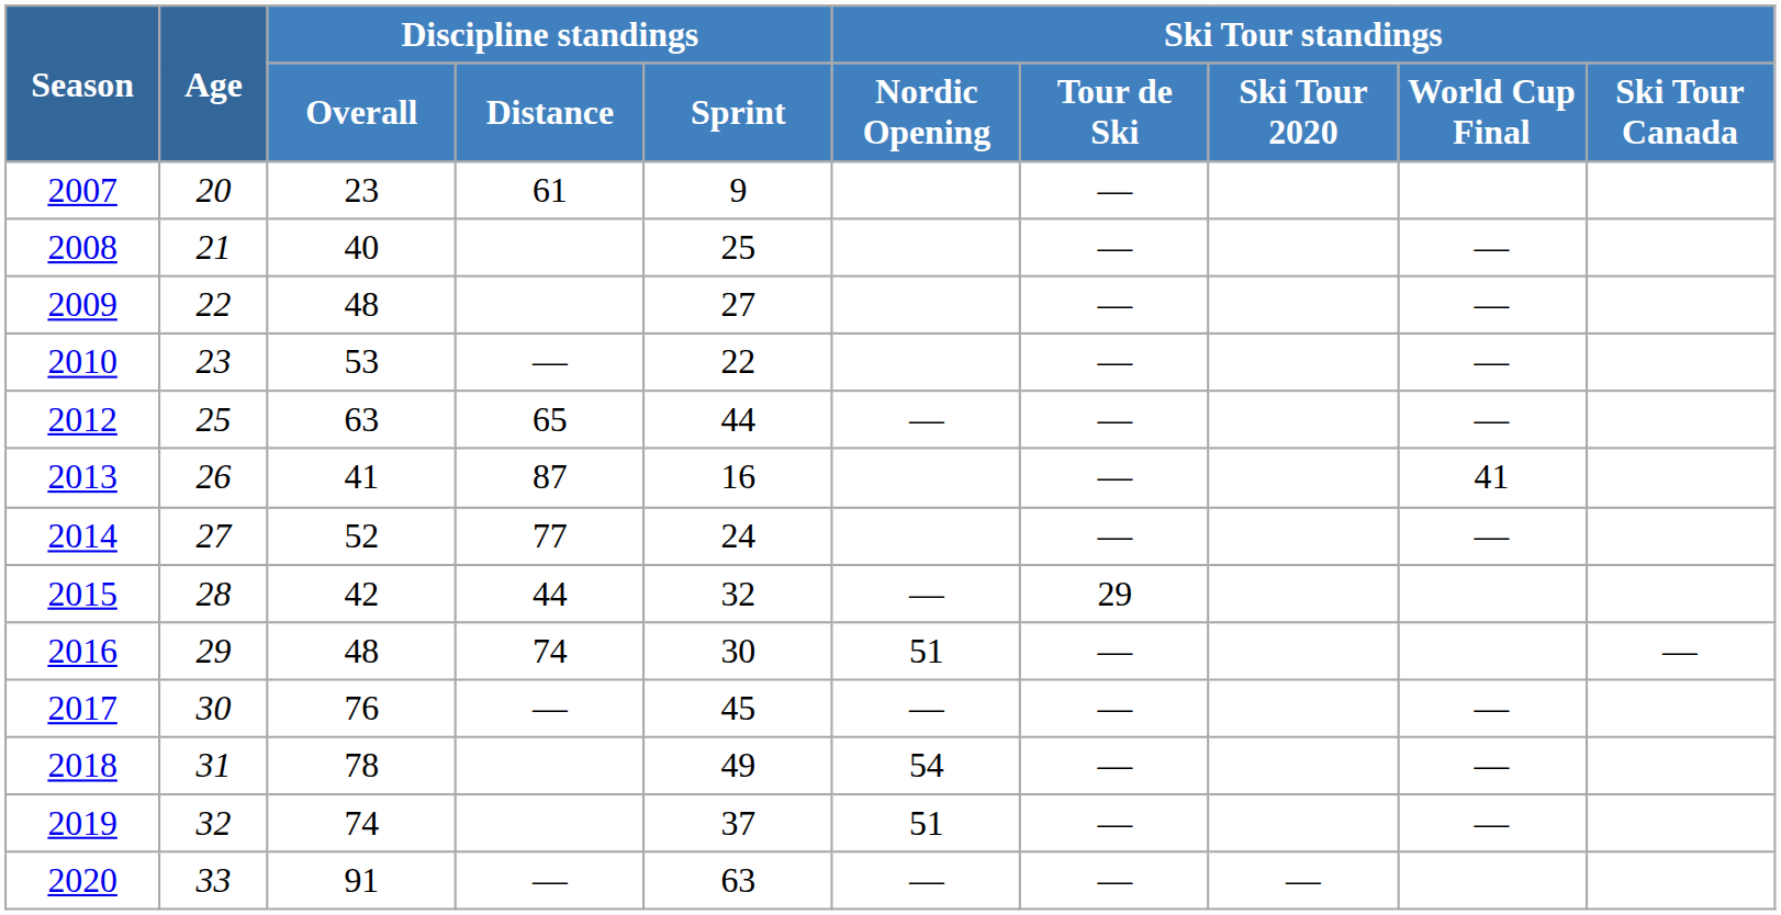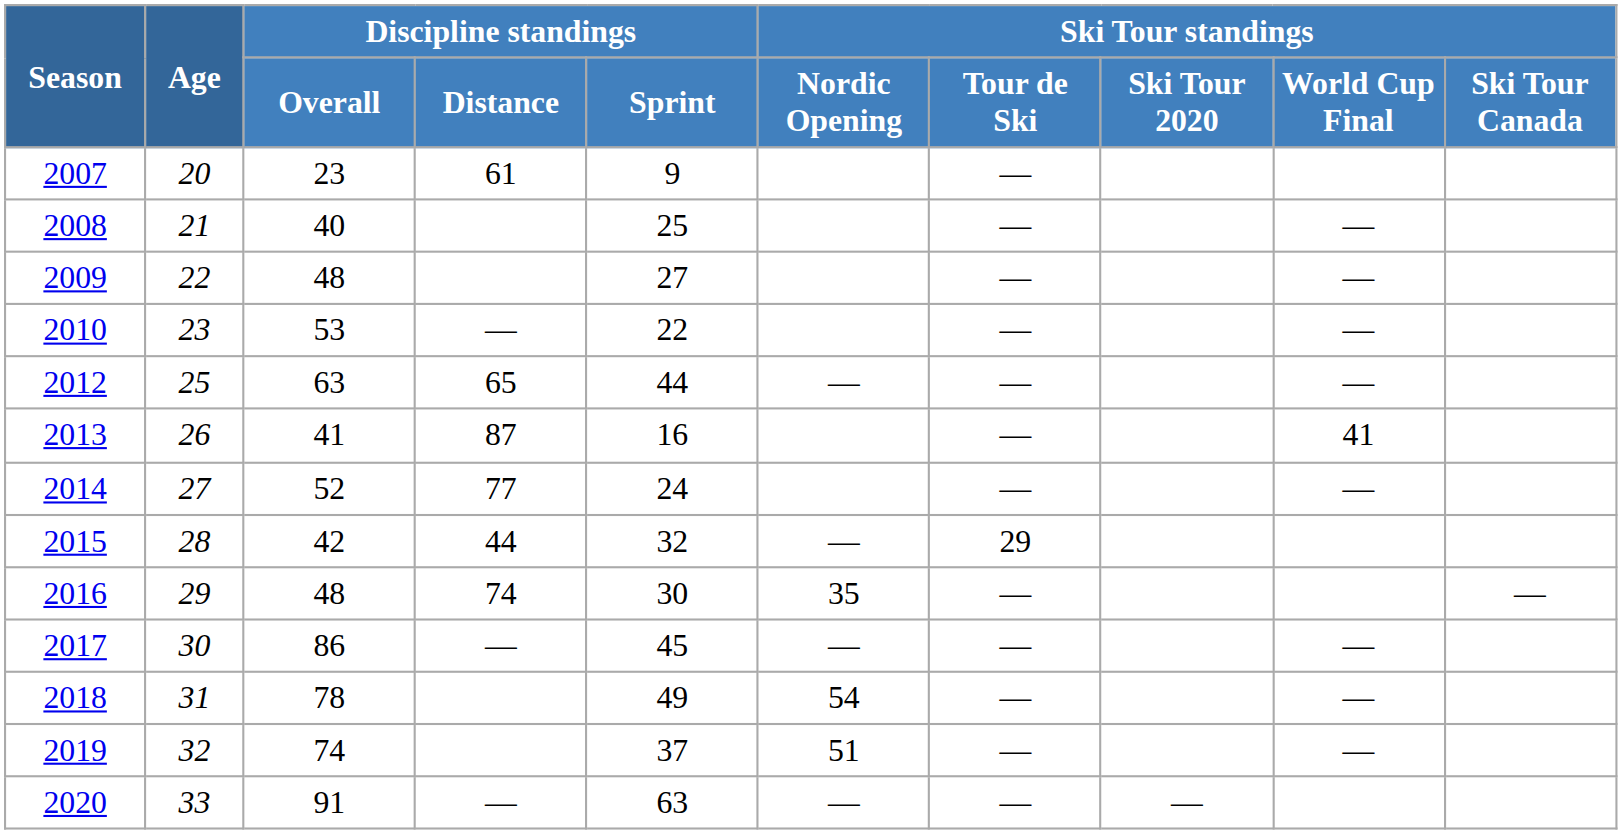2016 | Ski Tour standings / Nordic Opening: 51 -> 35
2017 | Discipline standings / Overall: 76 -> 86
